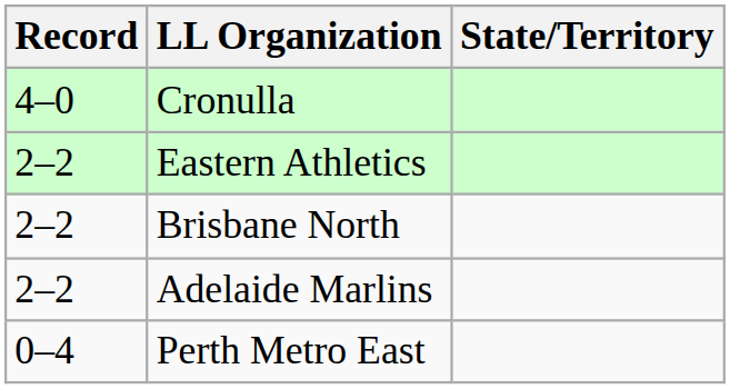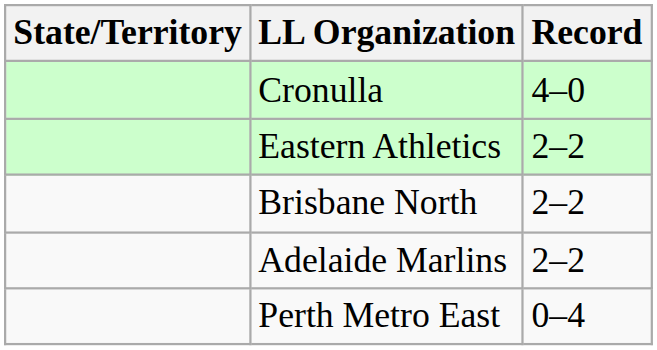columns swapped: State/Territory <-> Record
